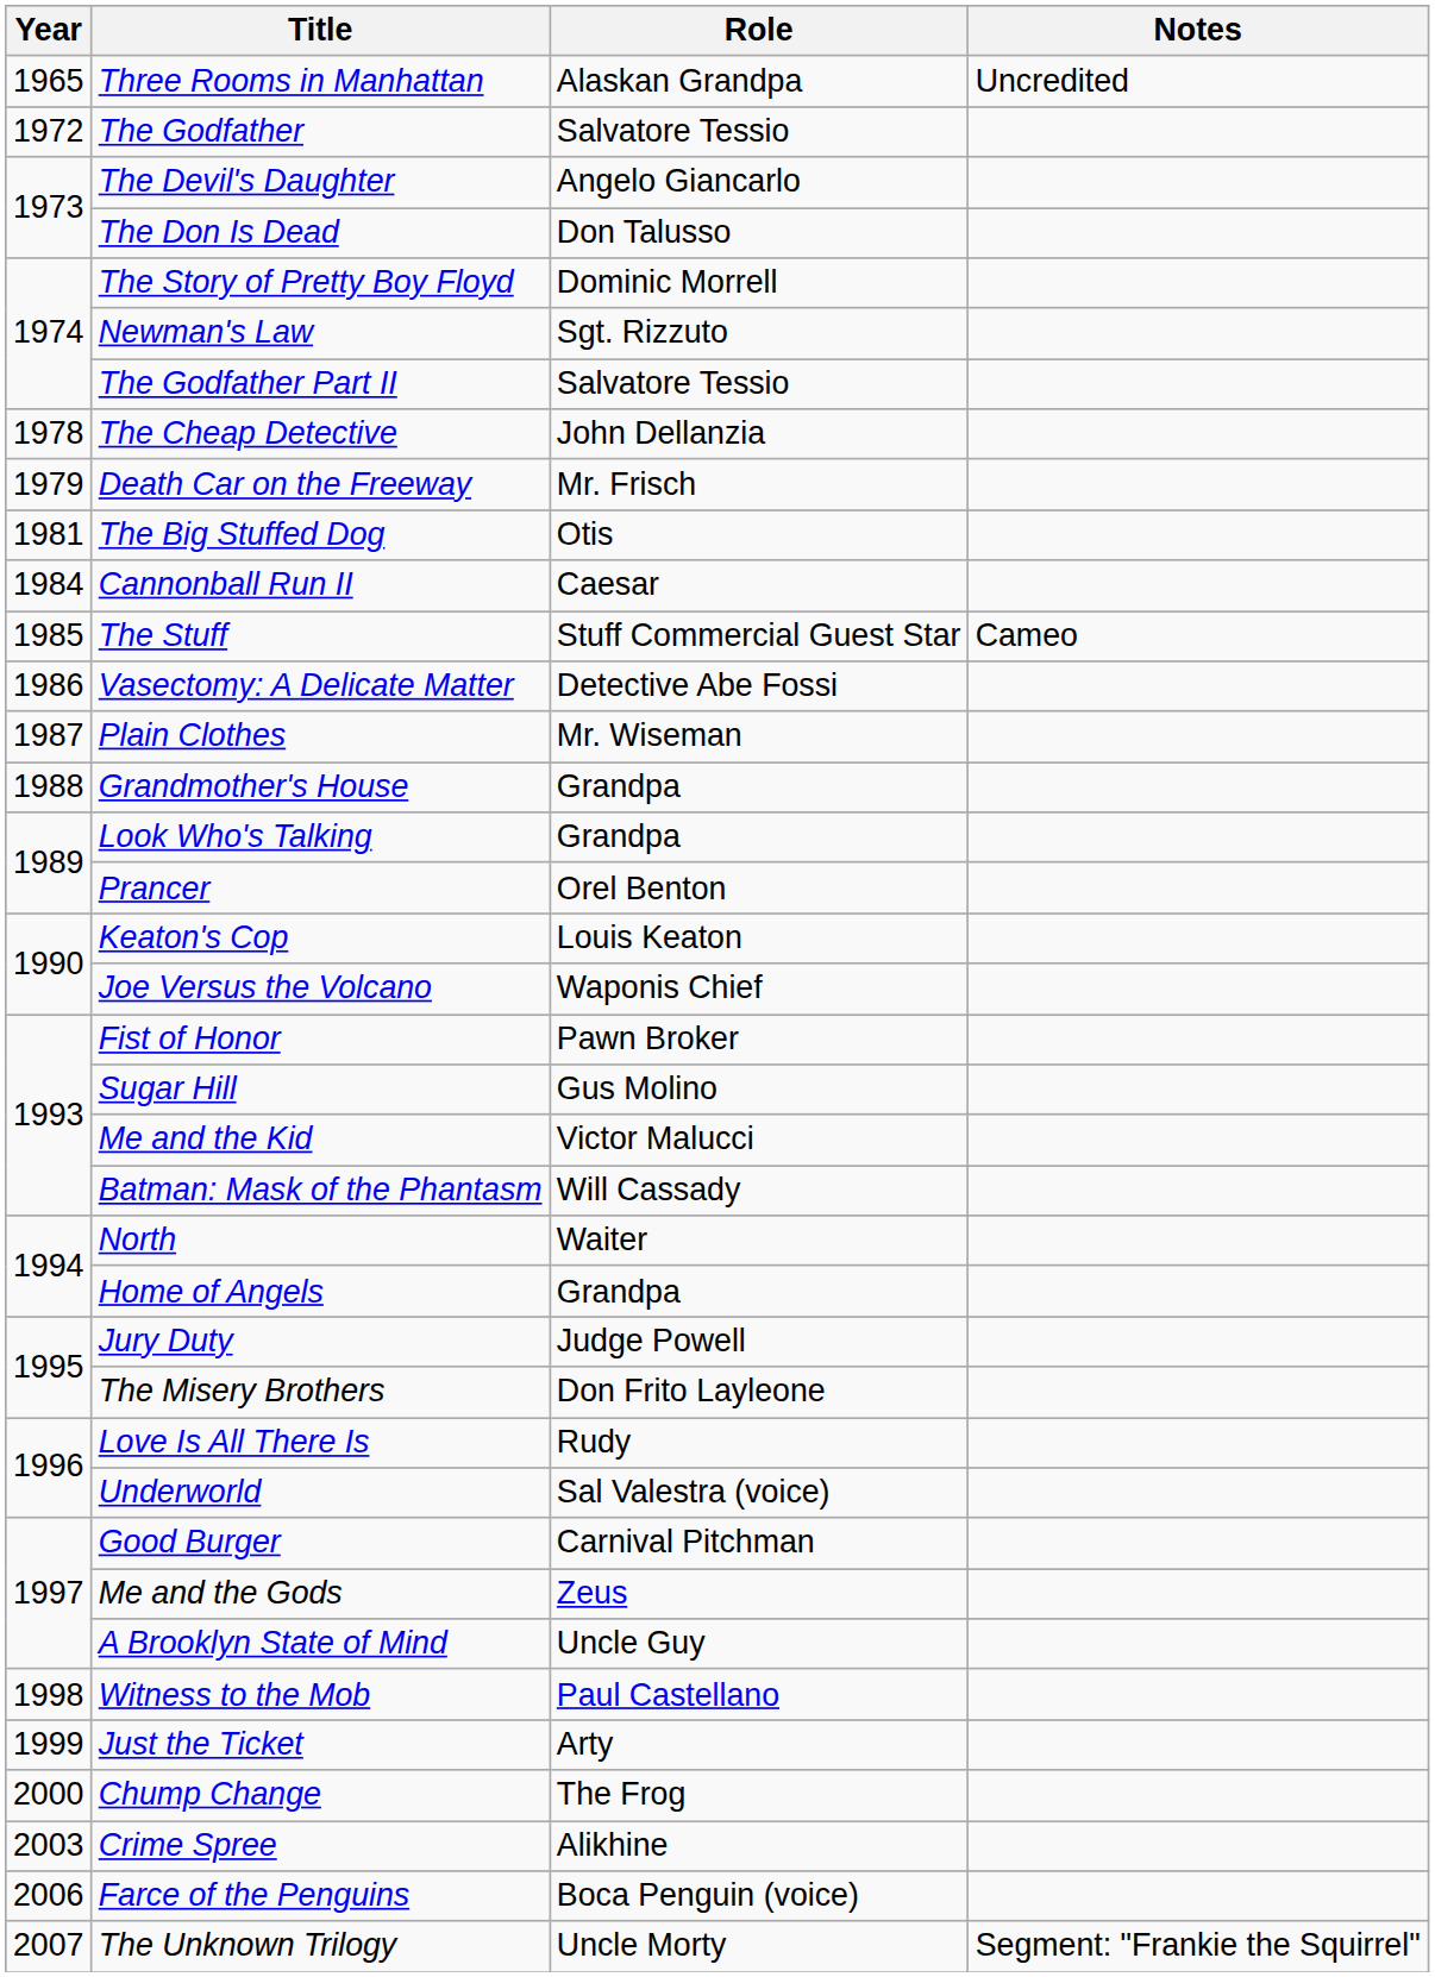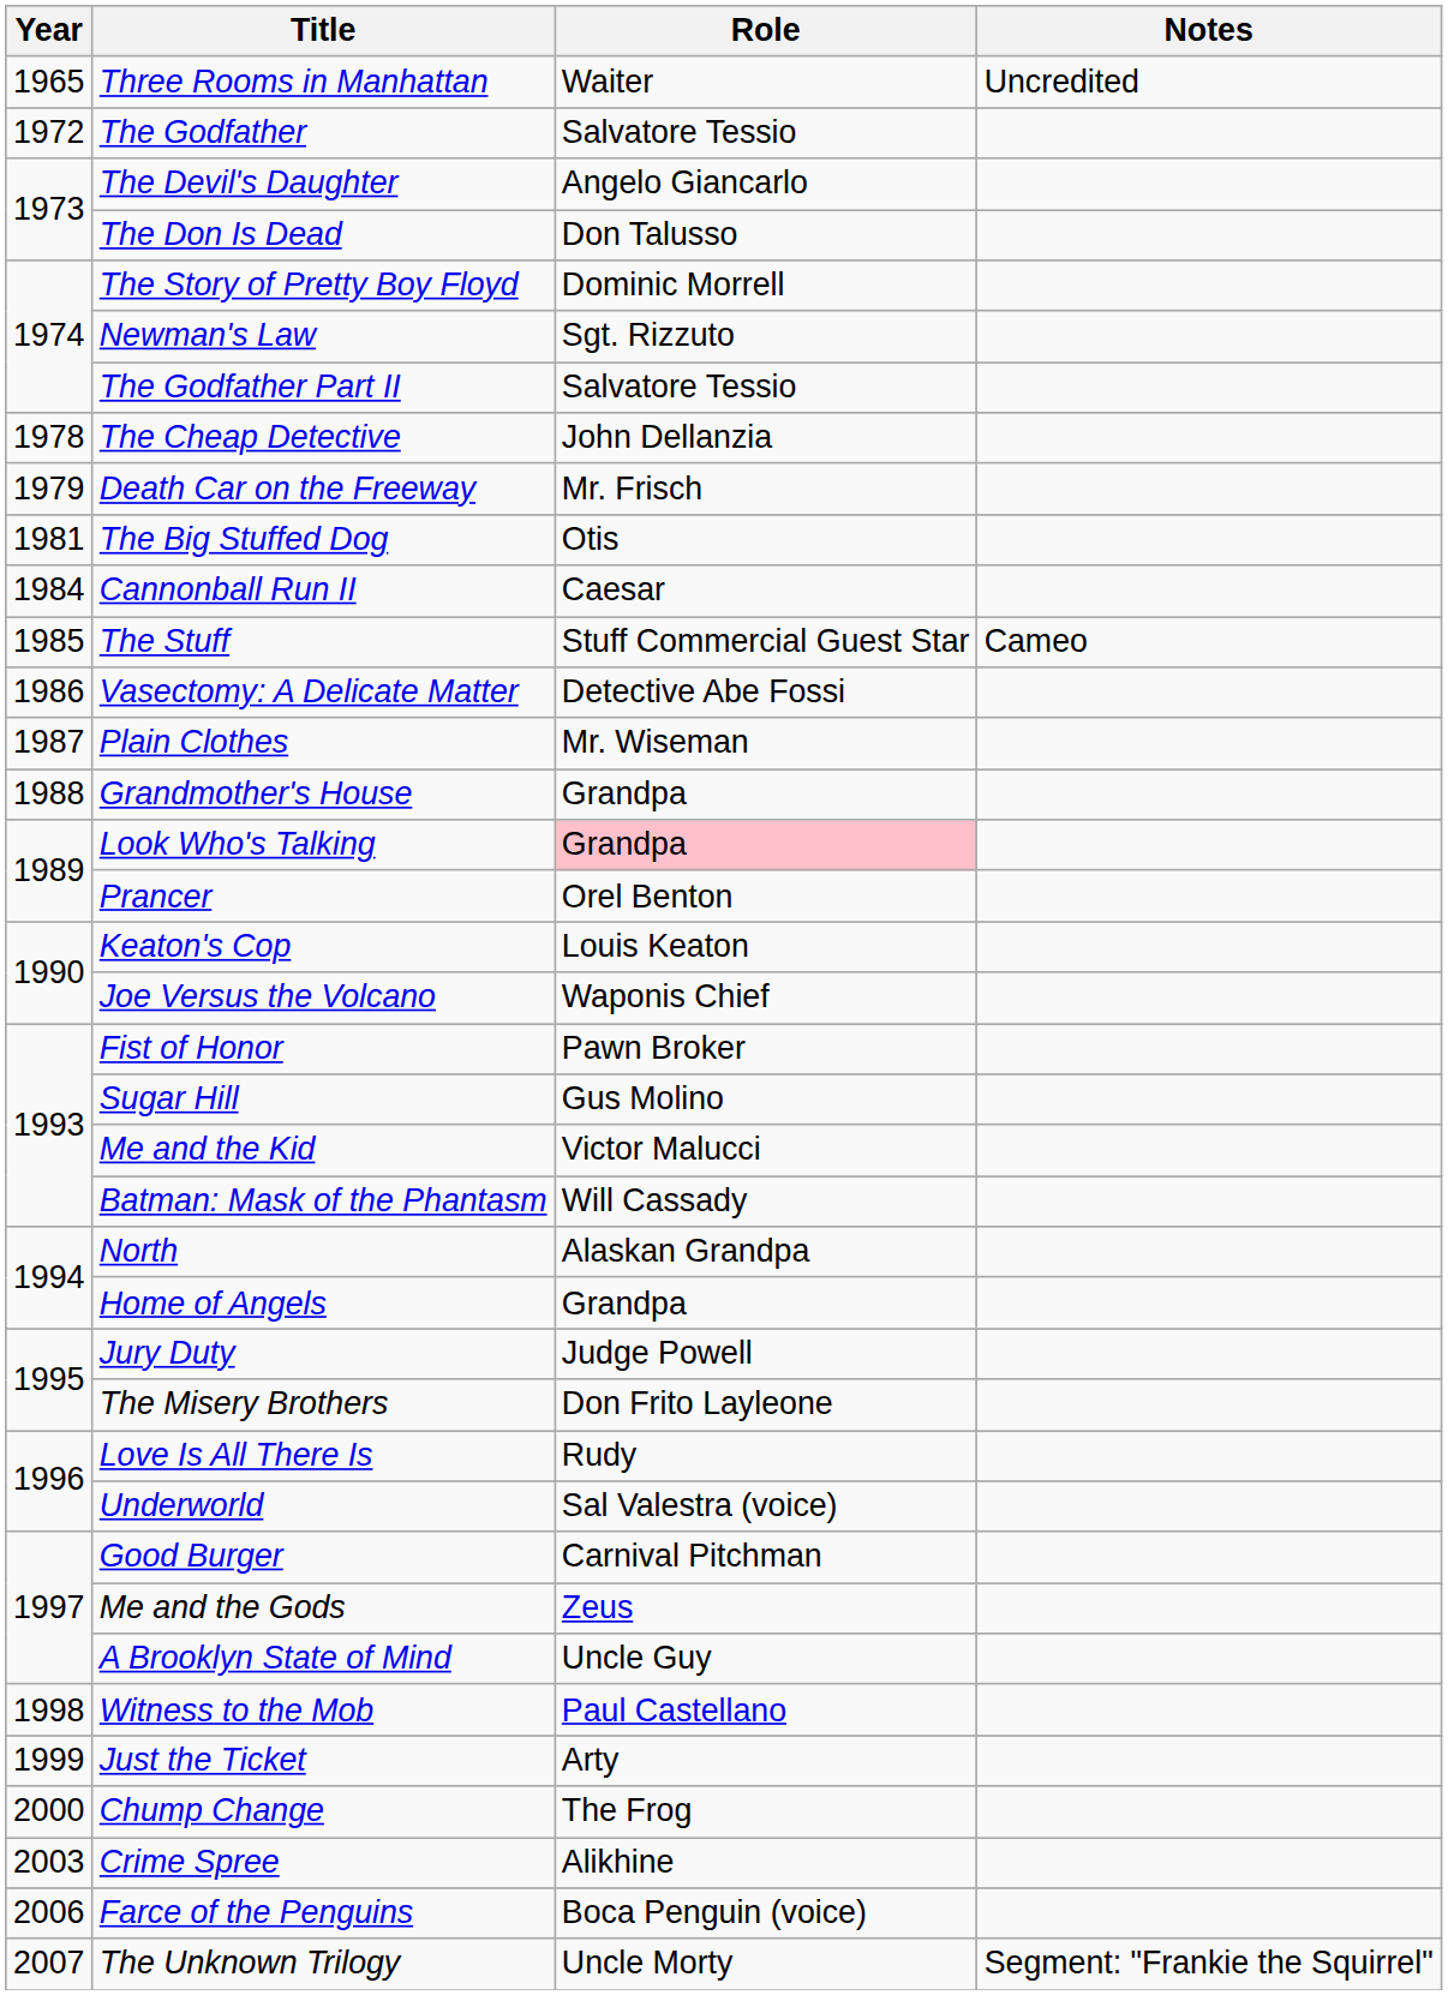Three Rooms in Manhattan | Role: Alaskan Grandpa -> Waiter
Look Who's Talking | Role: no background -> pink background
North | Role: Waiter -> Alaskan Grandpa
